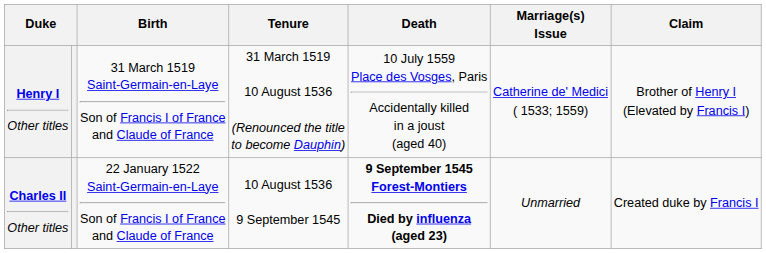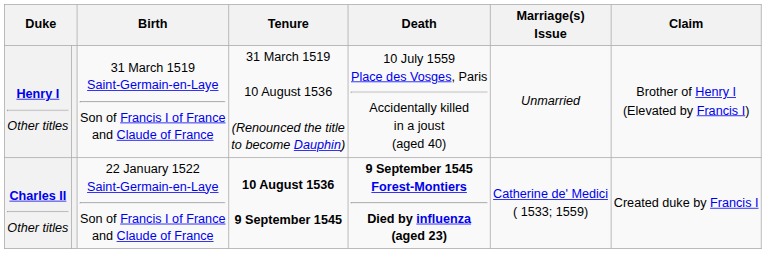Henry I Other titles | Marriage(s) Issue: Catherine de' Medici ( 1533; 1559) -> Unmarried
Charles II Other titles | Tenure: normal -> bold
Charles II Other titles | Marriage(s) Issue: Unmarried -> Catherine de' Medici ( 1533; 1559)
